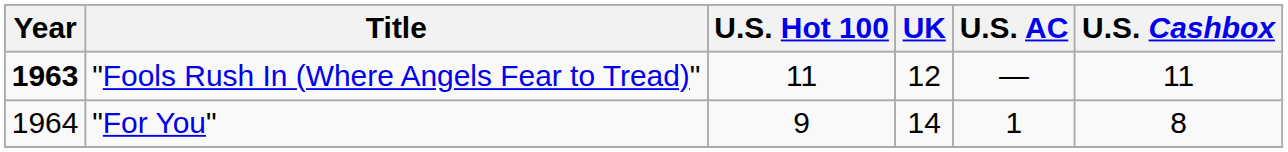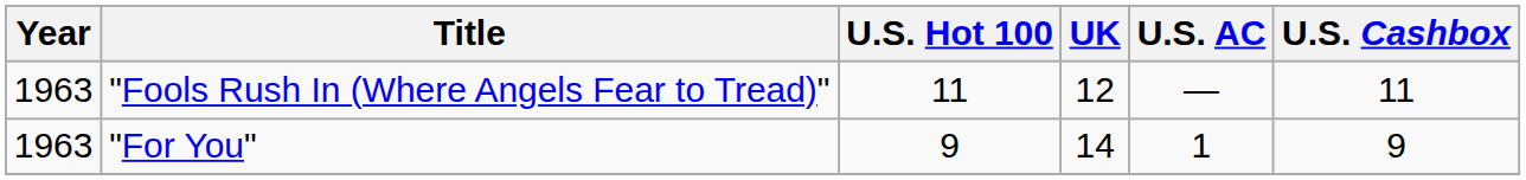"Fools Rush In (Where Angels Fear to Tread)" | Year: bold -> normal
"For You" | Year: 1964 -> 1963
"For You" | U.S. Cashbox: 8 -> 9
